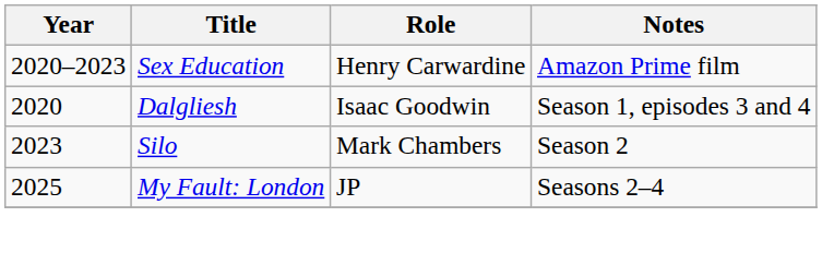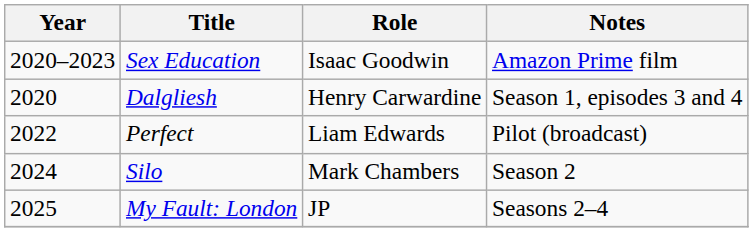Sex Education | Role: Henry Carwardine -> Isaac Goodwin
Dalgliesh | Role: Isaac Goodwin -> Henry Carwardine
+ row: 2022 | Perfect | Liam Edwards | Pilot (broadcast)
Silo | Year: 2023 -> 2024
